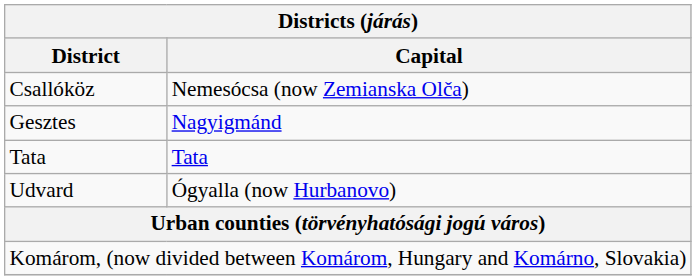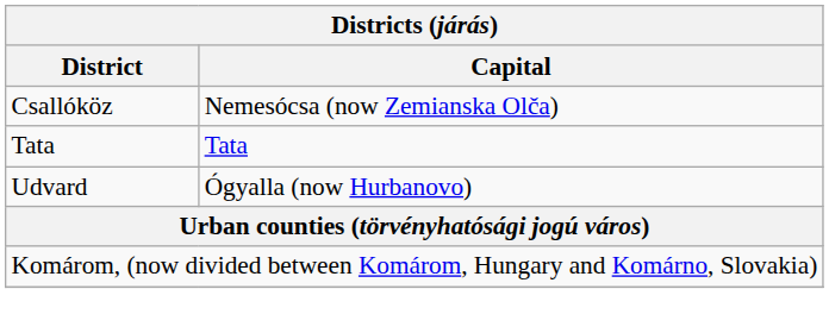- row: Gesztes | Nagyigmánd
